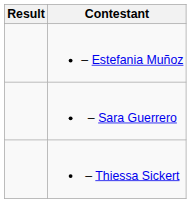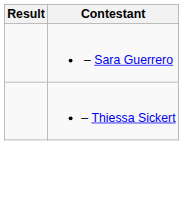- row: – Estefania Muñoz
